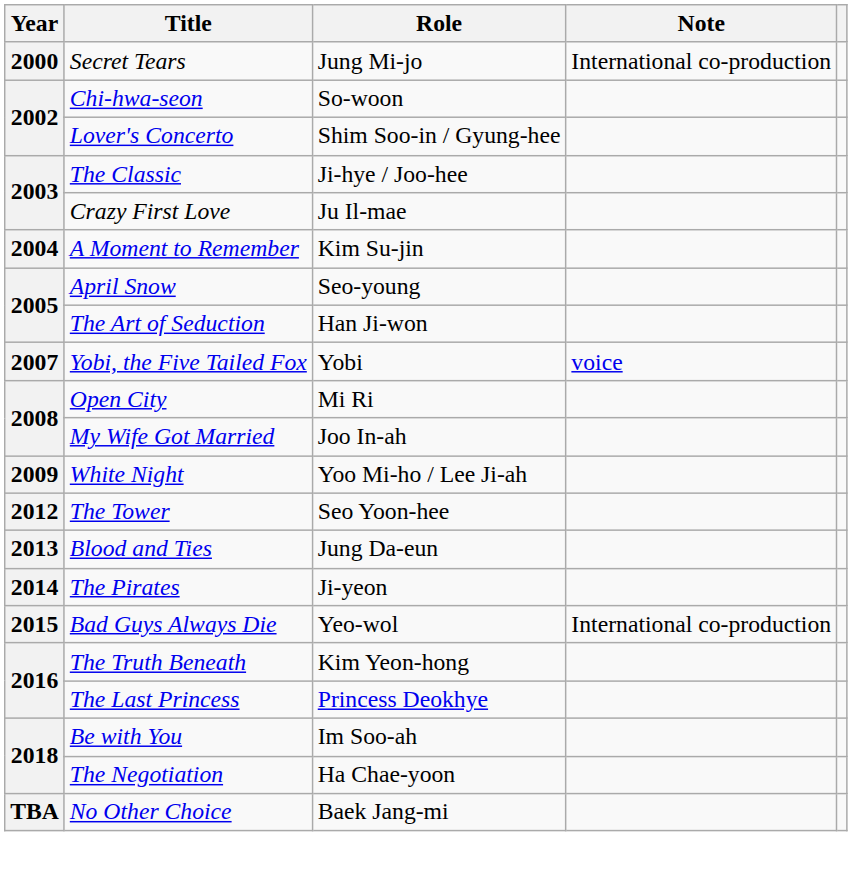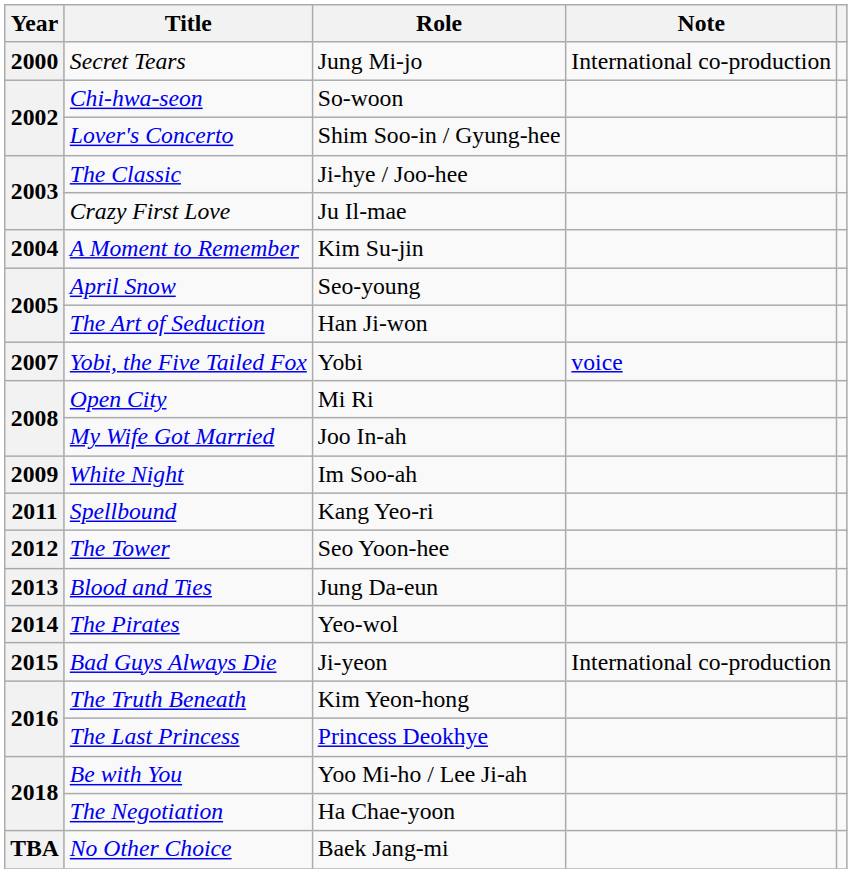White Night | Role: Yoo Mi-ho / Lee Ji-ah -> Im Soo-ah
+ row: 2011 | Spellbound | Kang Yeo-ri
The Pirates | Role: Ji-yeon -> Yeo-wol
Bad Guys Always Die | Role: Yeo-wol -> Ji-yeon
Be with You | Role: Im Soo-ah -> Yoo Mi-ho / Lee Ji-ah
